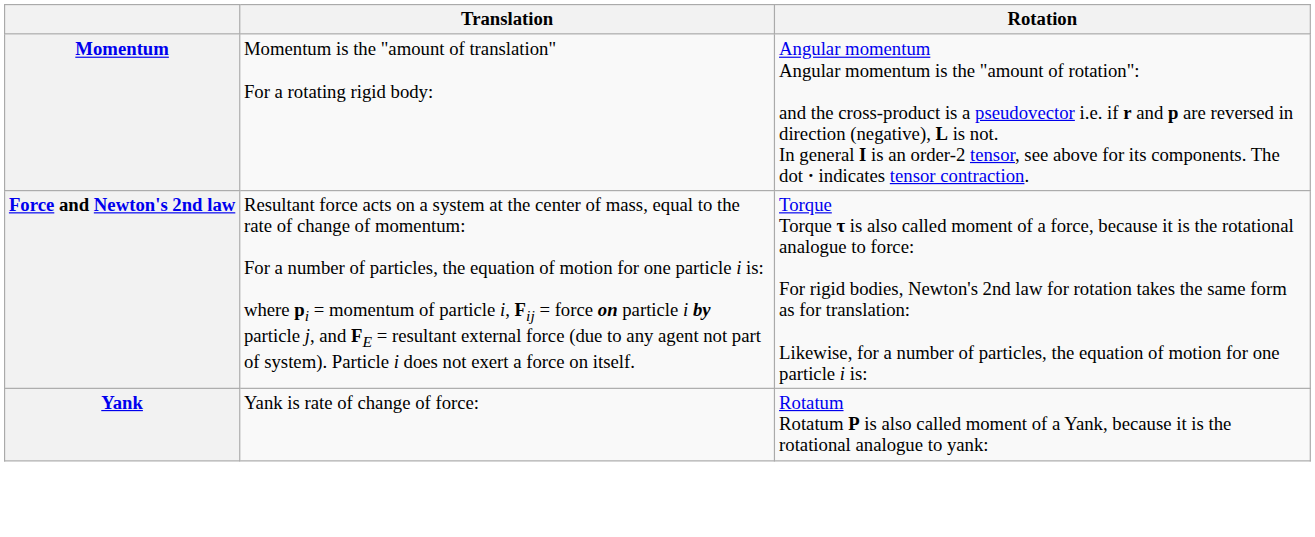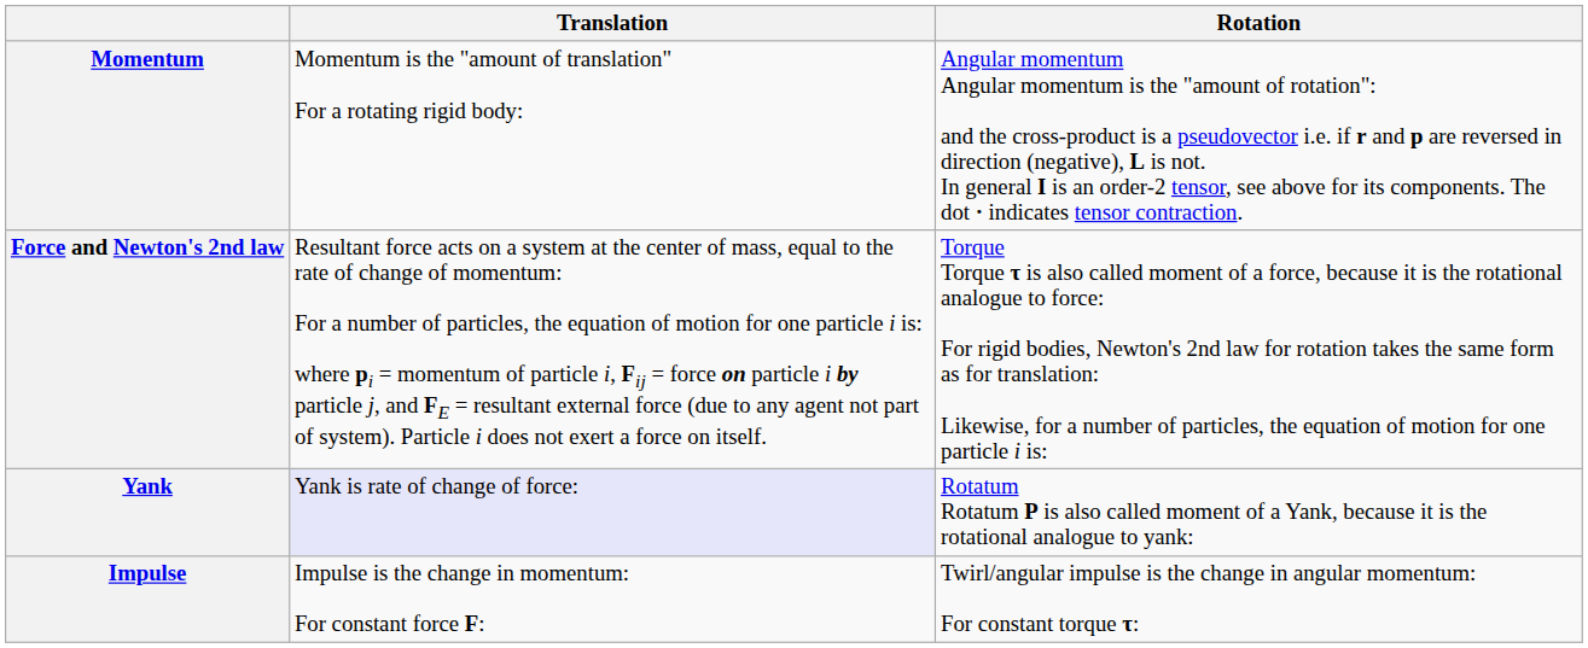Yank | Translation: no background -> lavender background
+ row: Impulse | Impulse is the change in momentum: For constant force F: | Twirl/angular impulse is the change in angular momentum: For constant torque τ:
